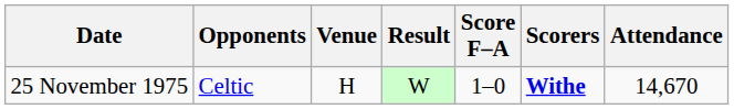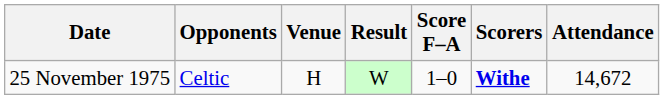25 November 1975 | Attendance: 14,670 -> 14,672
